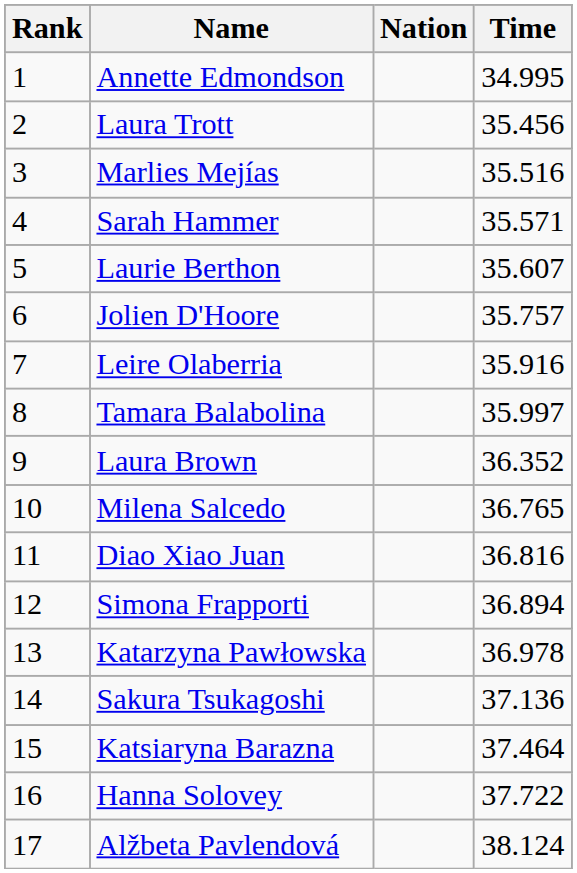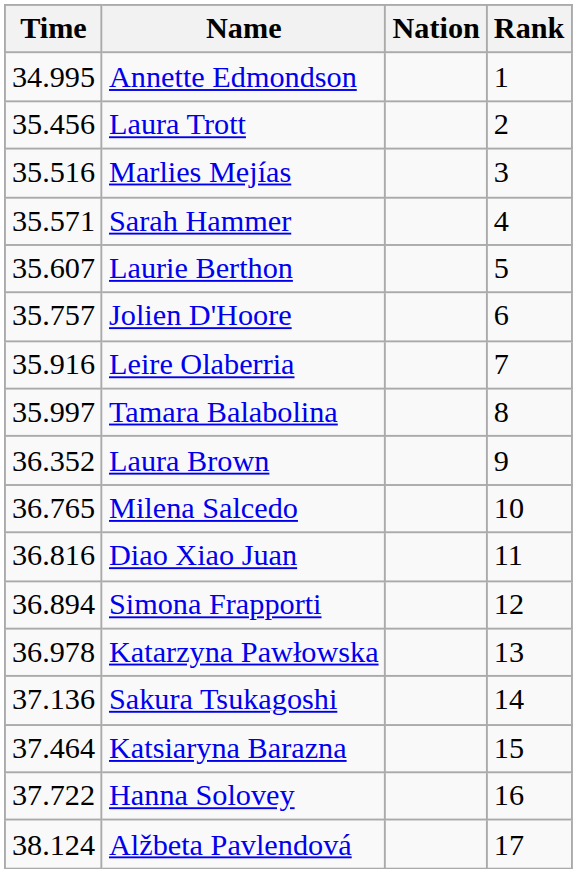columns swapped: Rank <-> Time
